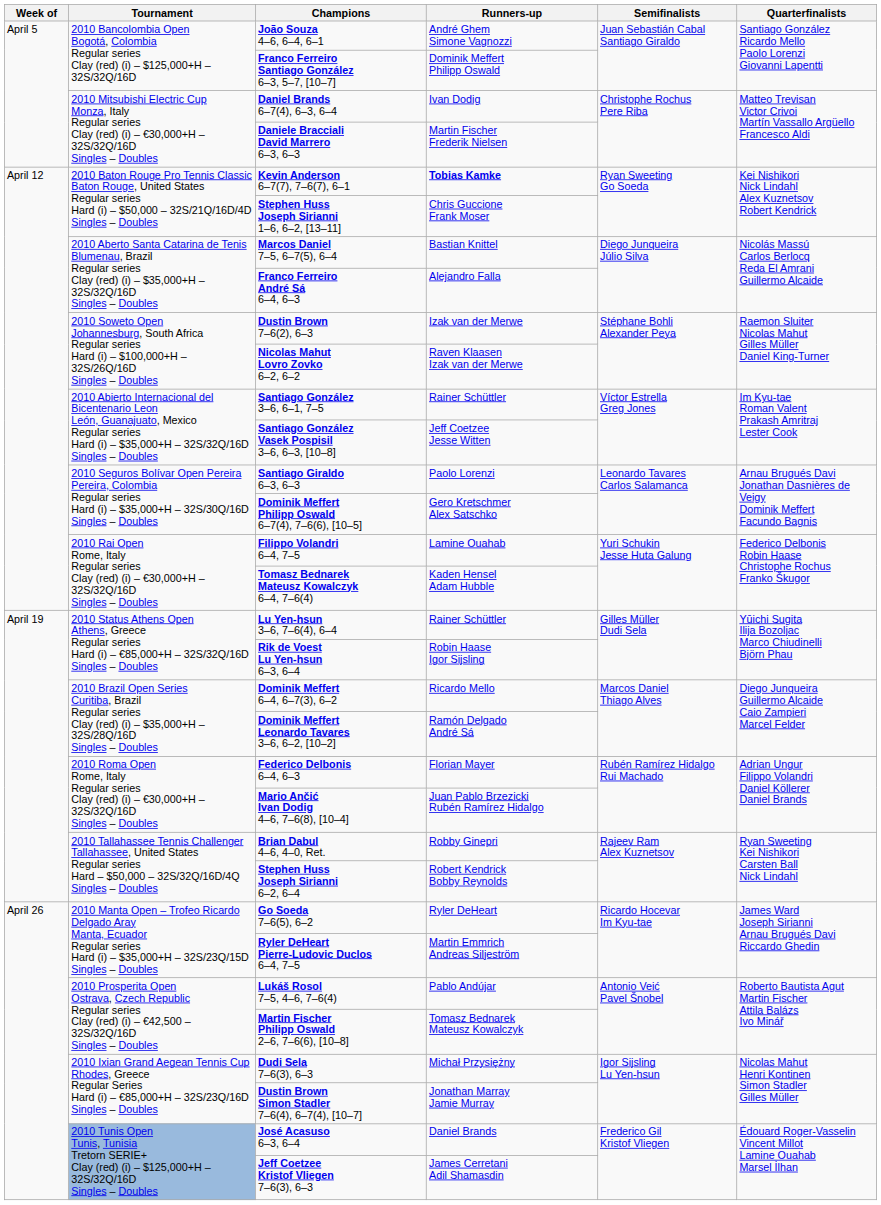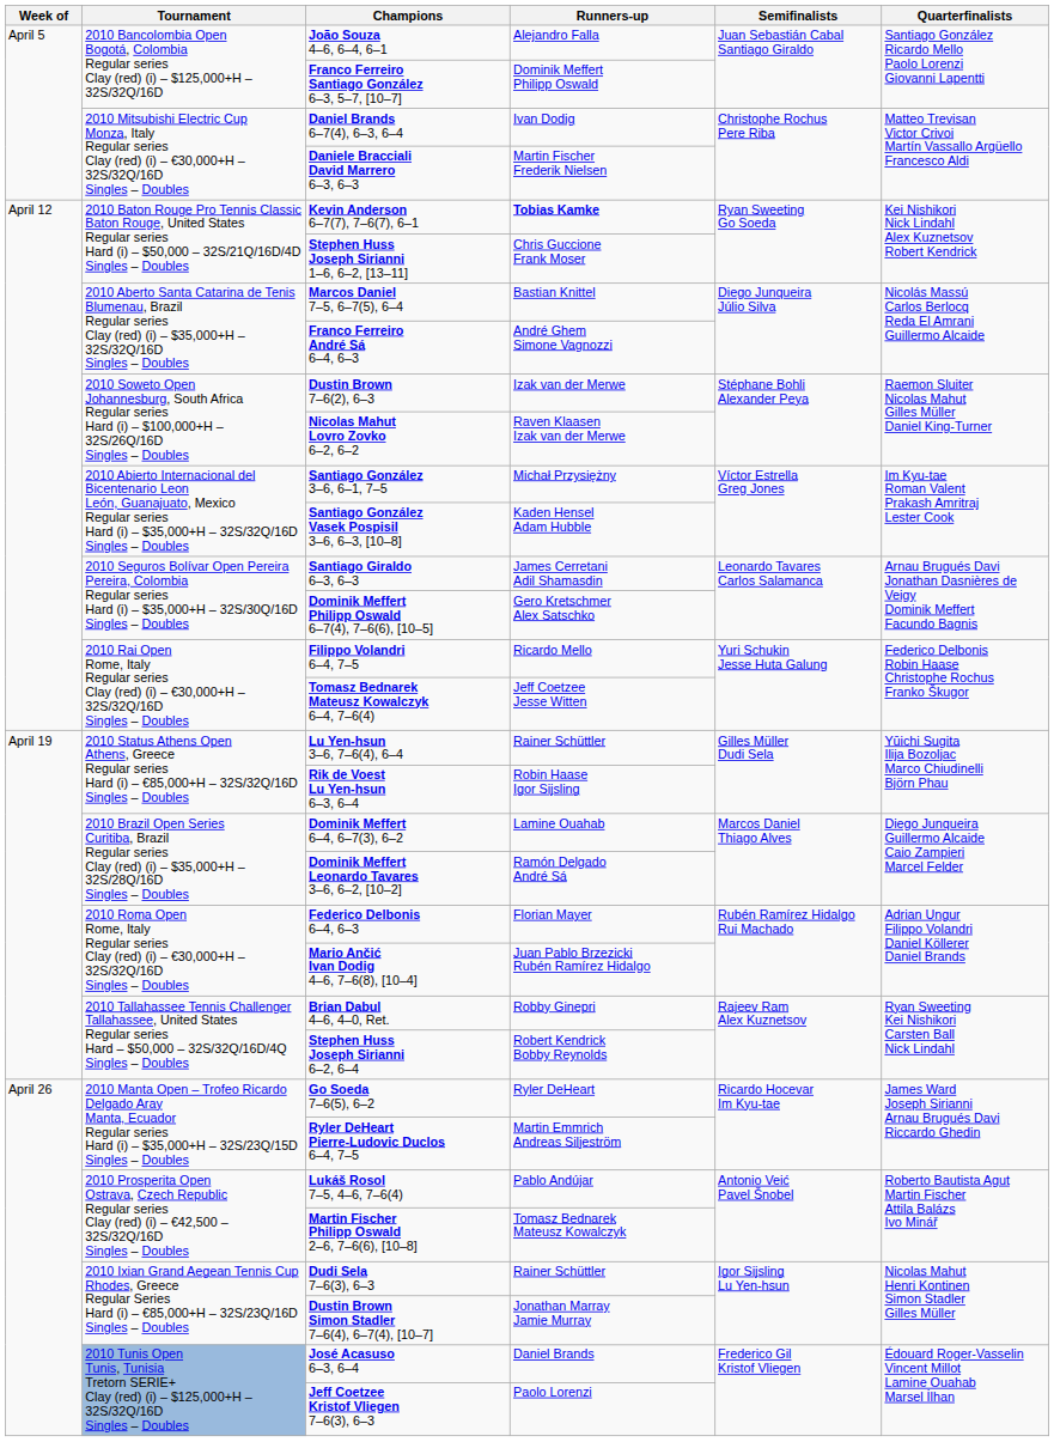João Souza 4–6, 6–4, 6–1 | Runners-up: André Ghem Simone Vagnozzi -> Alejandro Falla
Franco Ferreiro André Sá 6–4, 6–3 | Runners-up: Alejandro Falla -> André Ghem Simone Vagnozzi
Santiago González 3–6, 6–1, 7–5 | Runners-up: Rainer Schüttler -> Michał Przysiężny
Santiago González Vasek Pospisil 3–6, 6–3, [10–8] | Runners-up: Jeff Coetzee Jesse Witten -> Kaden Hensel Adam Hubble
Santiago Giraldo 6–3, 6–3 | Runners-up: Paolo Lorenzi -> James Cerretani Adil Shamasdin
Filippo Volandri 6–4, 7–5 | Runners-up: Lamine Ouahab -> Ricardo Mello
Tomasz Bednarek Mateusz Kowalczyk 6–4, 7–6(4) | Runners-up: Kaden Hensel Adam Hubble -> Jeff Coetzee Jesse Witten
Dominik Meffert 6–4, 6–7(3), 6–2 | Runners-up: Ricardo Mello -> Lamine Ouahab
Dudi Sela 7–6(3), 6–3 | Runners-up: Michał Przysiężny -> Rainer Schüttler
Jeff Coetzee Kristof Vliegen 7–6(3), 6–3 | Runners-up: James Cerretani Adil Shamasdin -> Paolo Lorenzi
